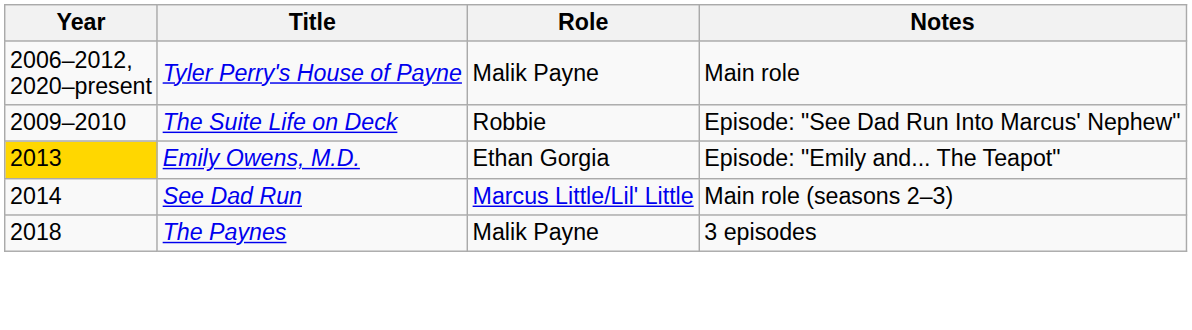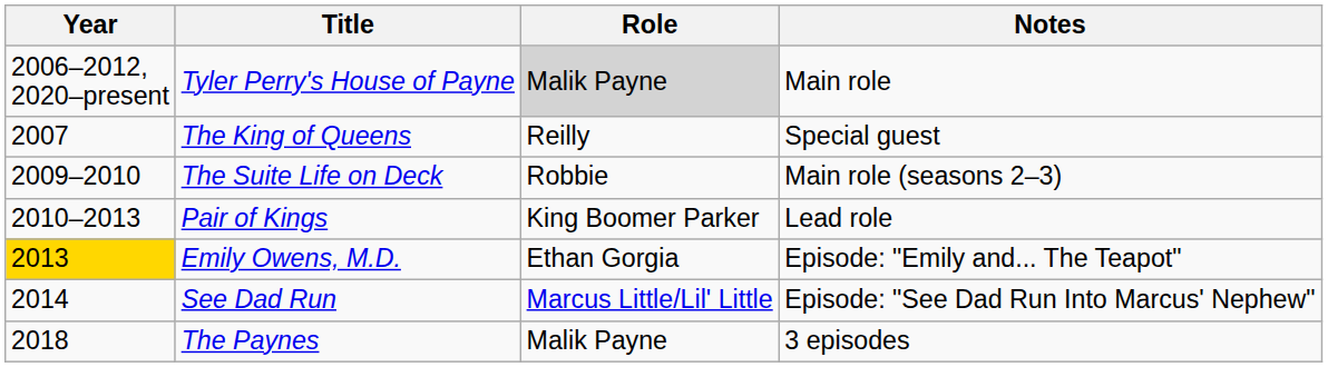Tyler Perry's House of Payne | Role: no background -> lightgrey background
+ row: 2007 | The King of Queens | Reilly | Special guest
The Suite Life on Deck | Notes: Episode: "See Dad Run Into Marcus' Nephew" -> Main role (seasons 2–3)
+ row: 2010–2013 | Pair of Kings | King Boomer Parker | Lead role
See Dad Run | Notes: Main role (seasons 2–3) -> Episode: "See Dad Run Into Marcus' Nephew"
